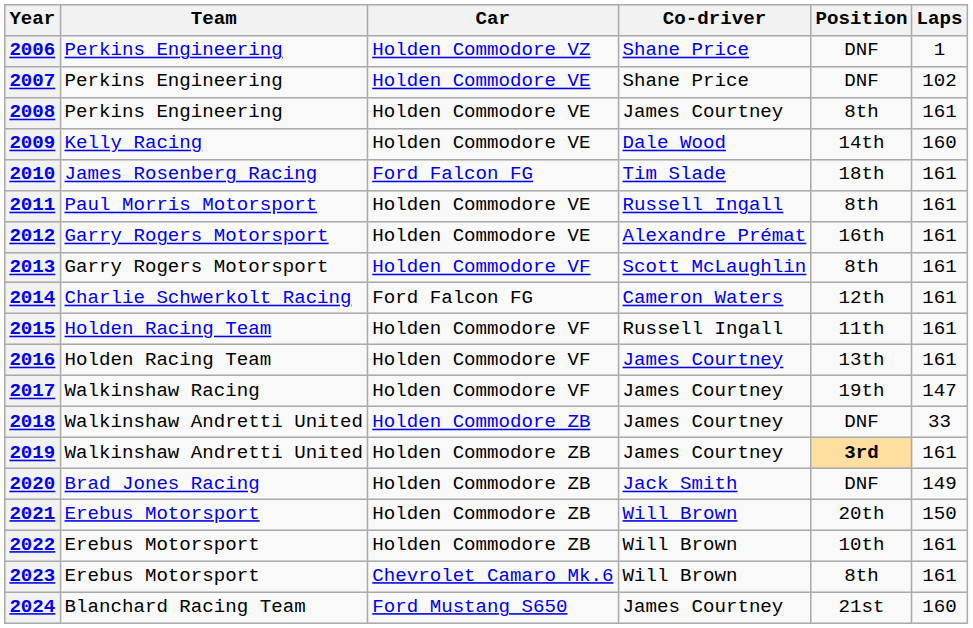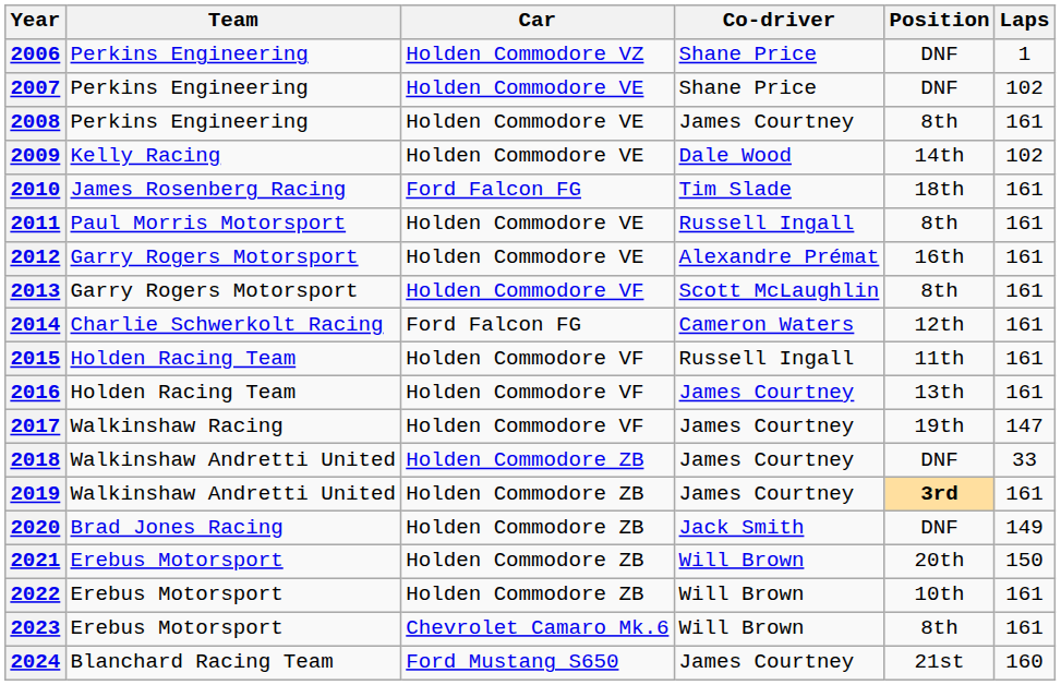2009 | Laps: 160 -> 102
